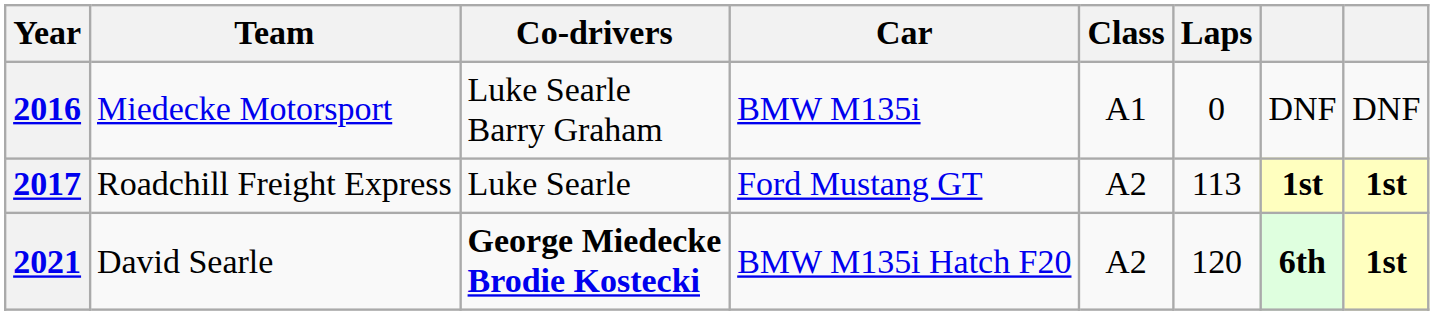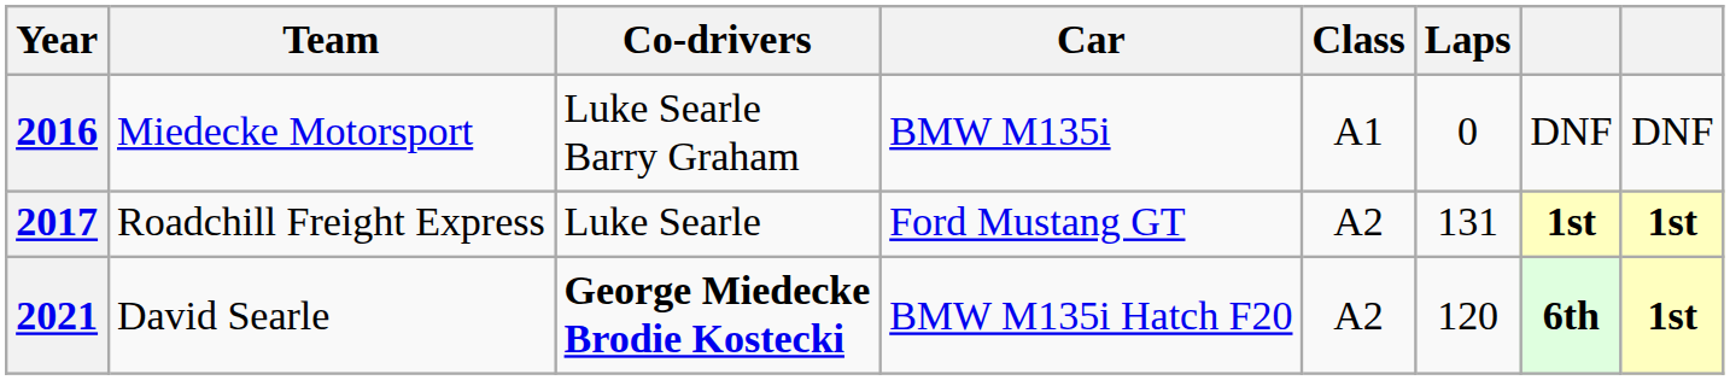2017 | Laps: 113 -> 131
